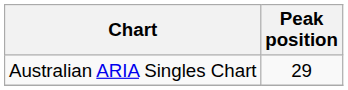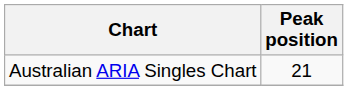Australian ARIA Singles Chart | Peak position: 29 -> 21
